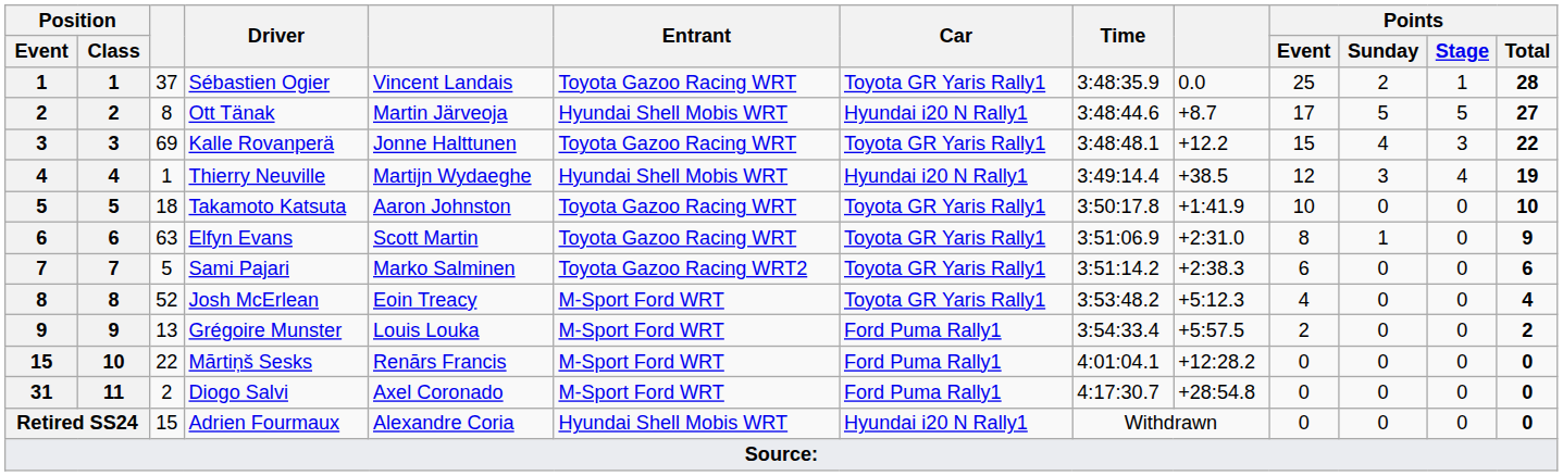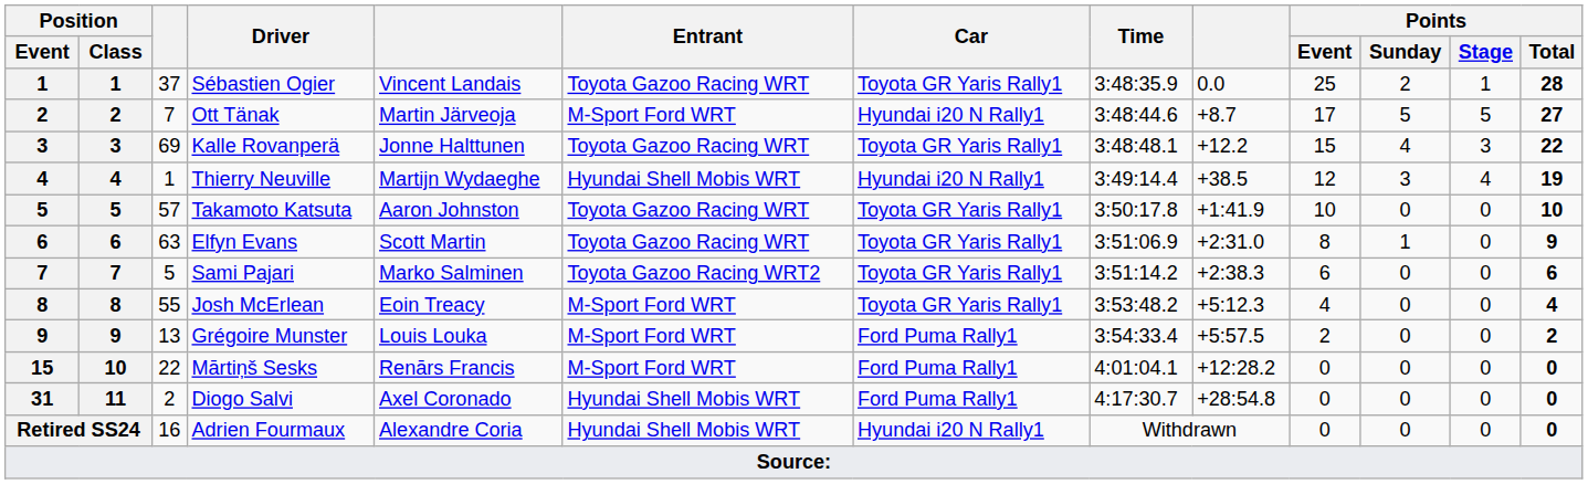Ott Tänak | column 3: 8 -> 7
Ott Tänak | Entrant: Hyundai Shell Mobis WRT -> M-Sport Ford WRT
Takamoto Katsuta | column 3: 18 -> 57
Josh McErlean | column 3: 52 -> 55
Diogo Salvi | Entrant: M-Sport Ford WRT -> Hyundai Shell Mobis WRT
Adrien Fourmaux | column 3: 15 -> 16
